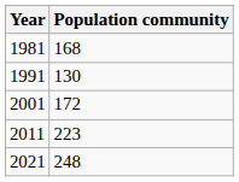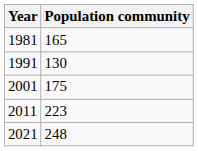1981 | Population community: 168 -> 165
2001 | Population community: 172 -> 175
